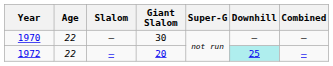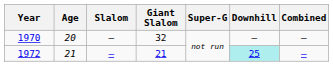1970 | Age: 22 -> 20
1970 | Giant Slalom: 30 -> 32
1972 | Age: 22 -> 21
1972 | Giant Slalom: 20 -> 21
